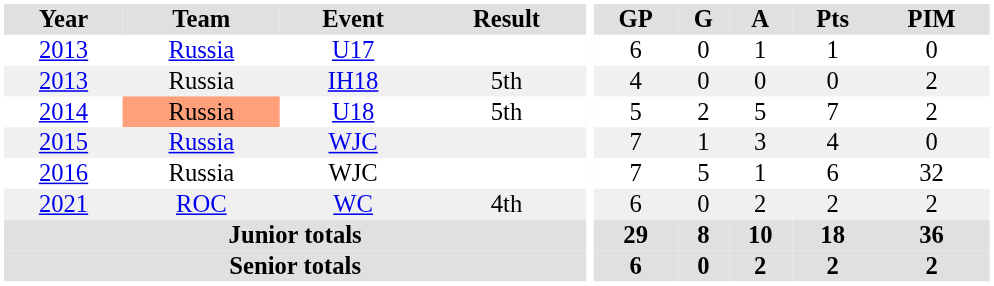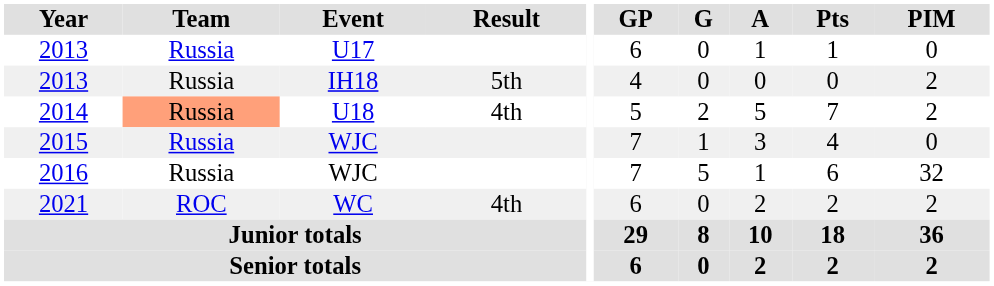2014 | Result: 5th -> 4th
